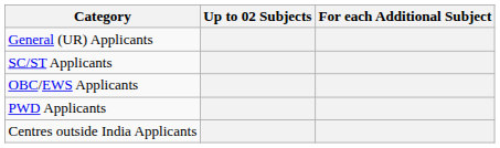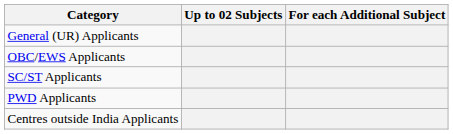rows swapped: OBC/EWS Applicants <-> SC/ST Applicants
